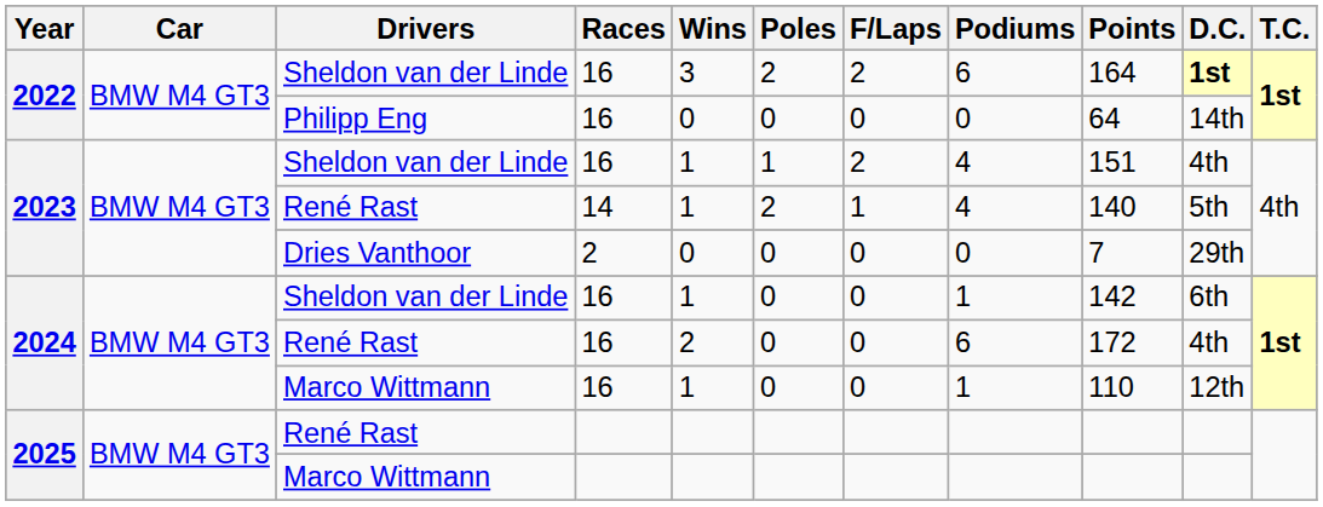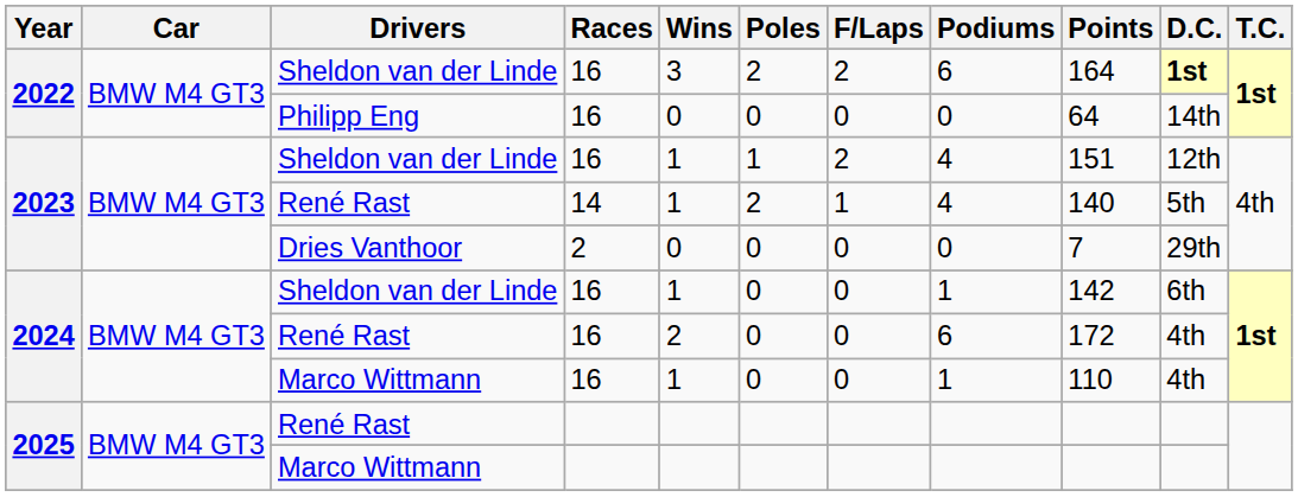2023 / Sheldon van der Linde | D.C.: 4th -> 12th
2024 / Marco Wittmann | D.C.: 12th -> 4th
